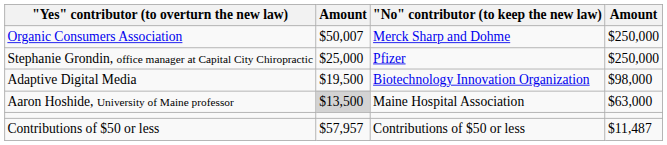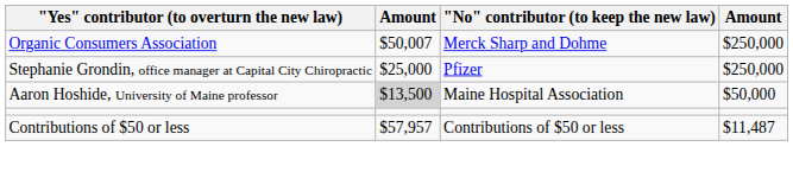- row: Adaptive Digital Media | $19,500 | Biotechnology Innovation Organization | $98,000
Aaron Hoshide, University of Maine professor | column 4: $63,000 -> $50,000
